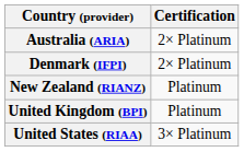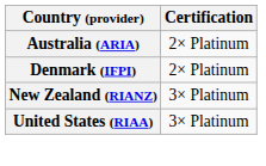New Zealand (RIANZ) | Certification: Platinum -> 3× Platinum
- row: United Kingdom (BPI) | Platinum
